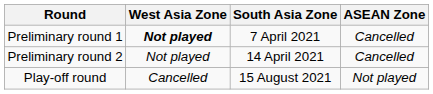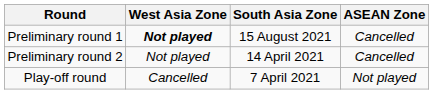Preliminary round 1 | South Asia Zone: 7 April 2021 -> 15 August 2021
Play-off round | South Asia Zone: 15 August 2021 -> 7 April 2021
